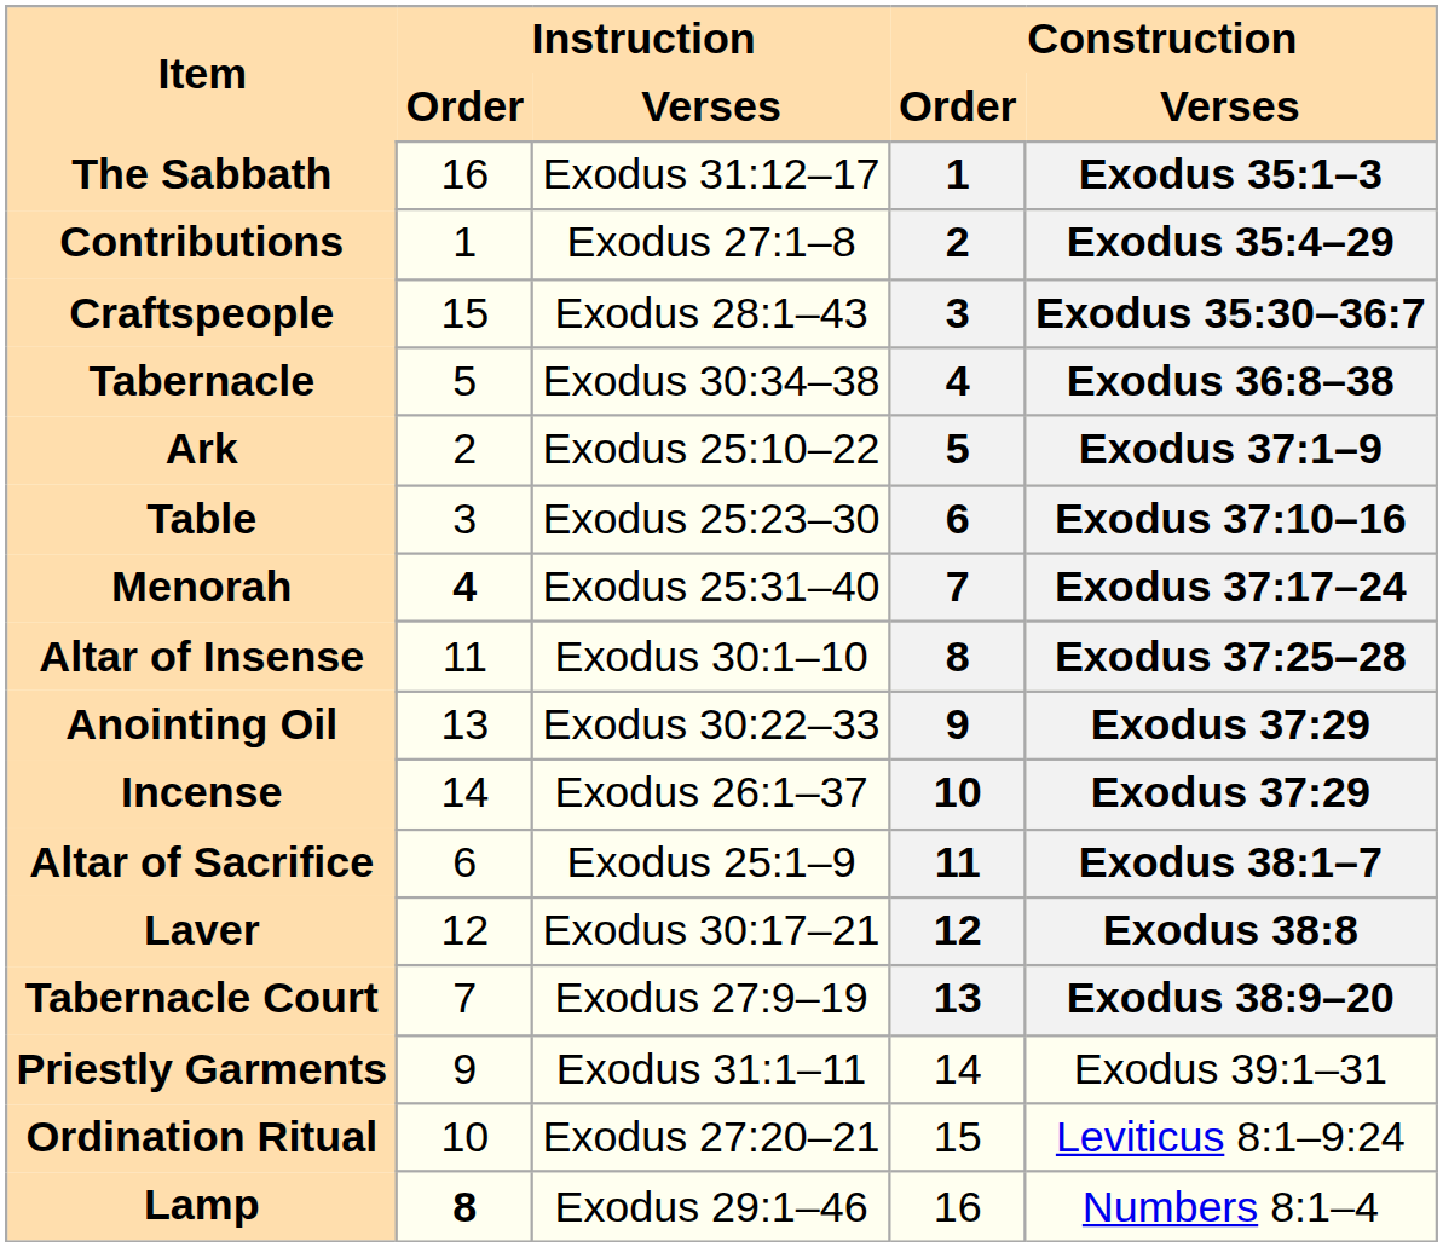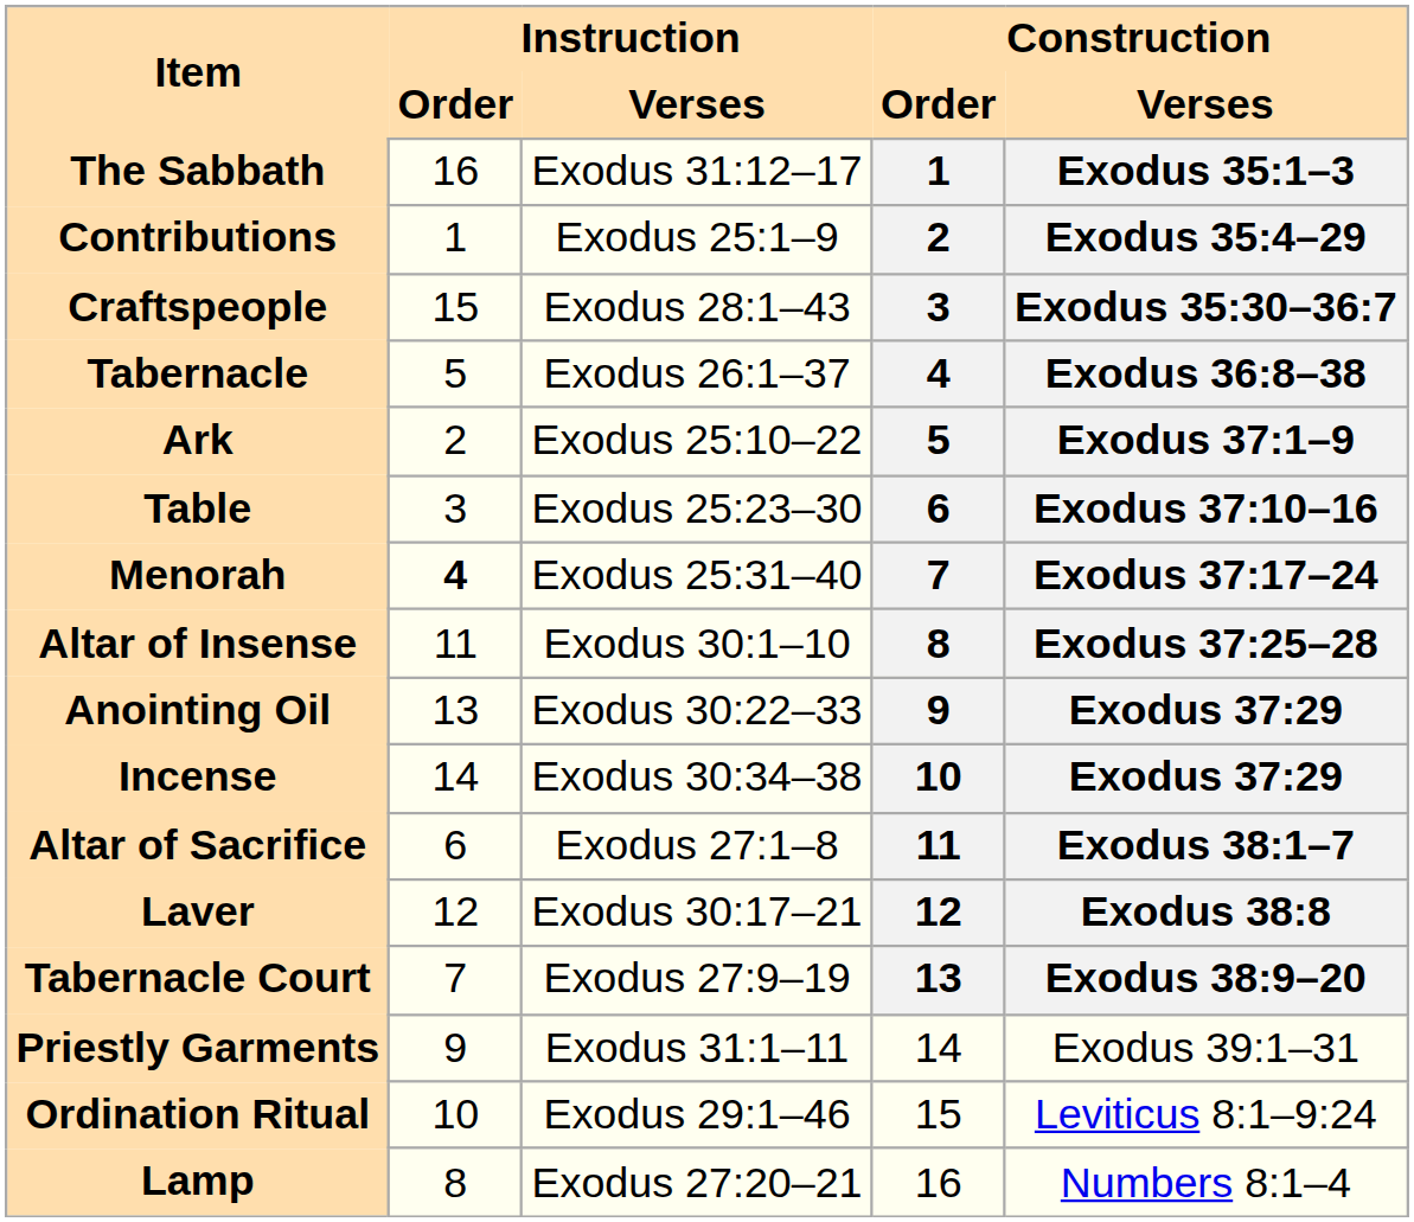Contributions | Instruction / Verses: Exodus 27:1–8 -> Exodus 25:1–9
Tabernacle | Instruction / Verses: Exodus 30:34–38 -> Exodus 26:1–37
Incense | Instruction / Verses: Exodus 26:1–37 -> Exodus 30:34–38
Altar of Sacrifice | Instruction / Verses: Exodus 25:1–9 -> Exodus 27:1–8
Ordination Ritual | Instruction / Verses: Exodus 27:20–21 -> Exodus 29:1–46
Lamp | Instruction / Order: bold -> normal
Lamp | Instruction / Verses: Exodus 29:1–46 -> Exodus 27:20–21
